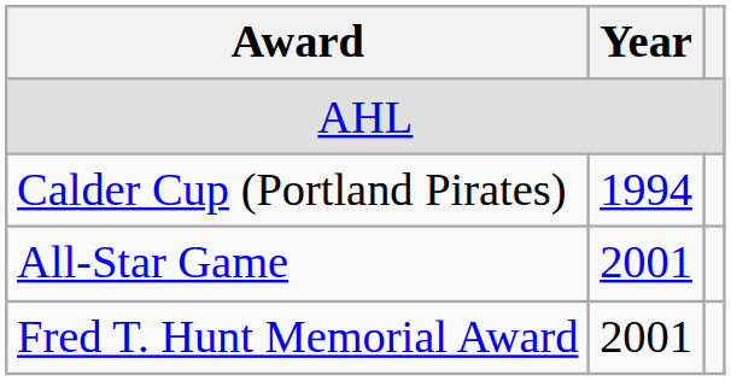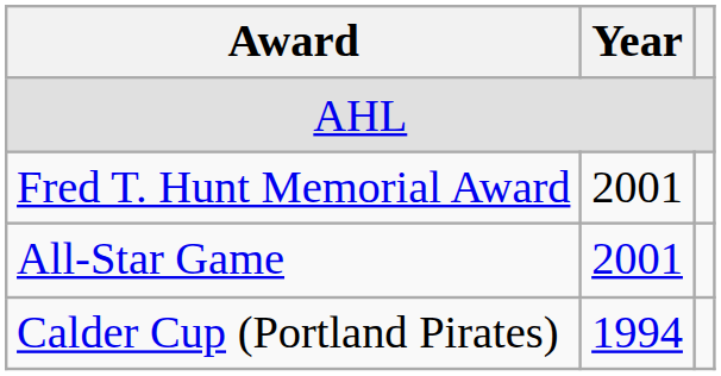rows swapped: Calder Cup (Portland Pirates) <-> Fred T. Hunt Memorial Award
